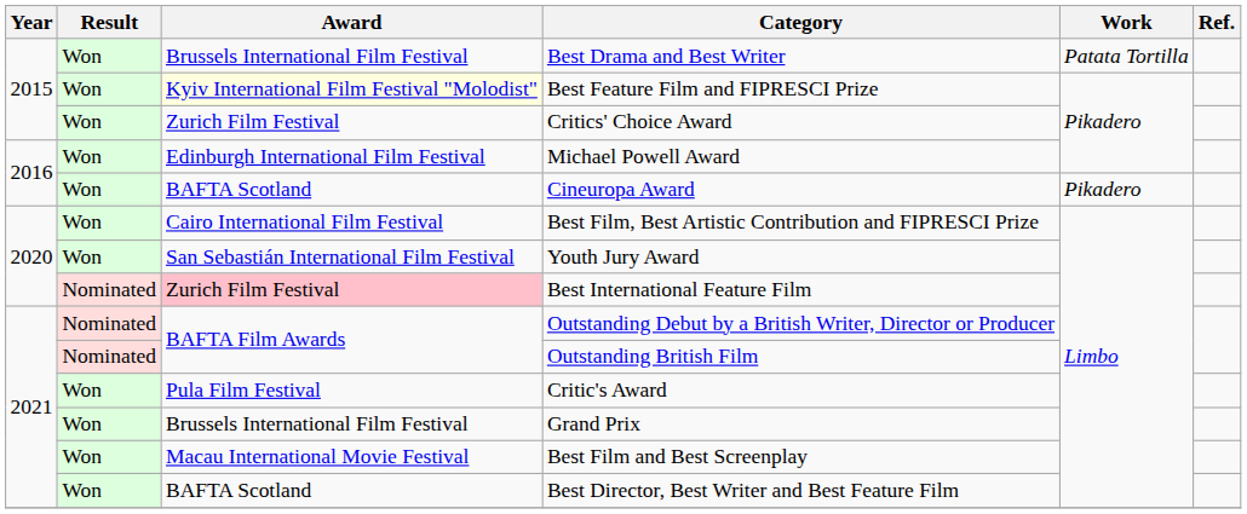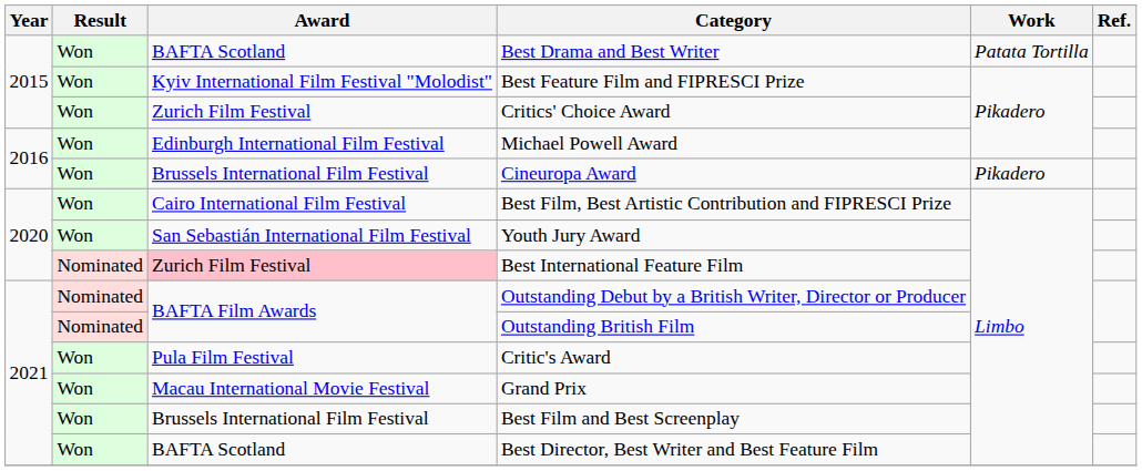Best Drama and Best Writer | Award: Brussels International Film Festival -> BAFTA Scotland
Best Feature Film and FIPRESCI Prize | Award: lightyellow background -> no background
Cineuropa Award | Award: BAFTA Scotland -> Brussels International Film Festival
Grand Prix | Award: Brussels International Film Festival -> Macau International Movie Festival
Best Film and Best Screenplay | Award: Macau International Movie Festival -> Brussels International Film Festival
